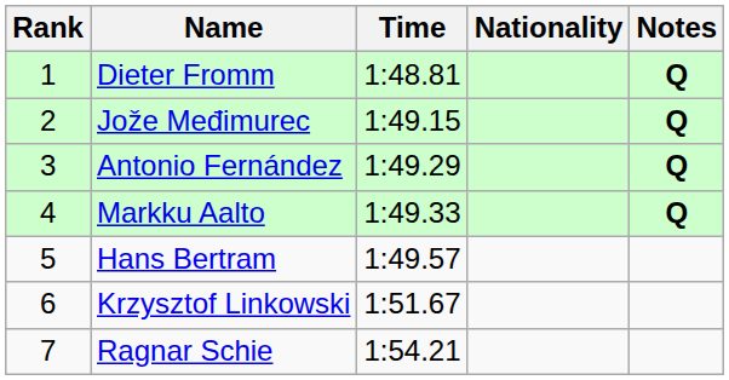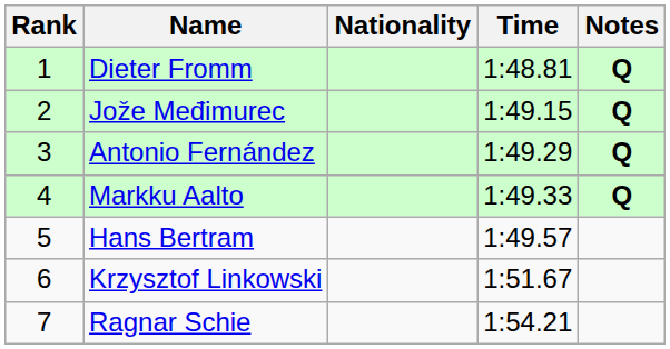columns swapped: Nationality <-> Time
